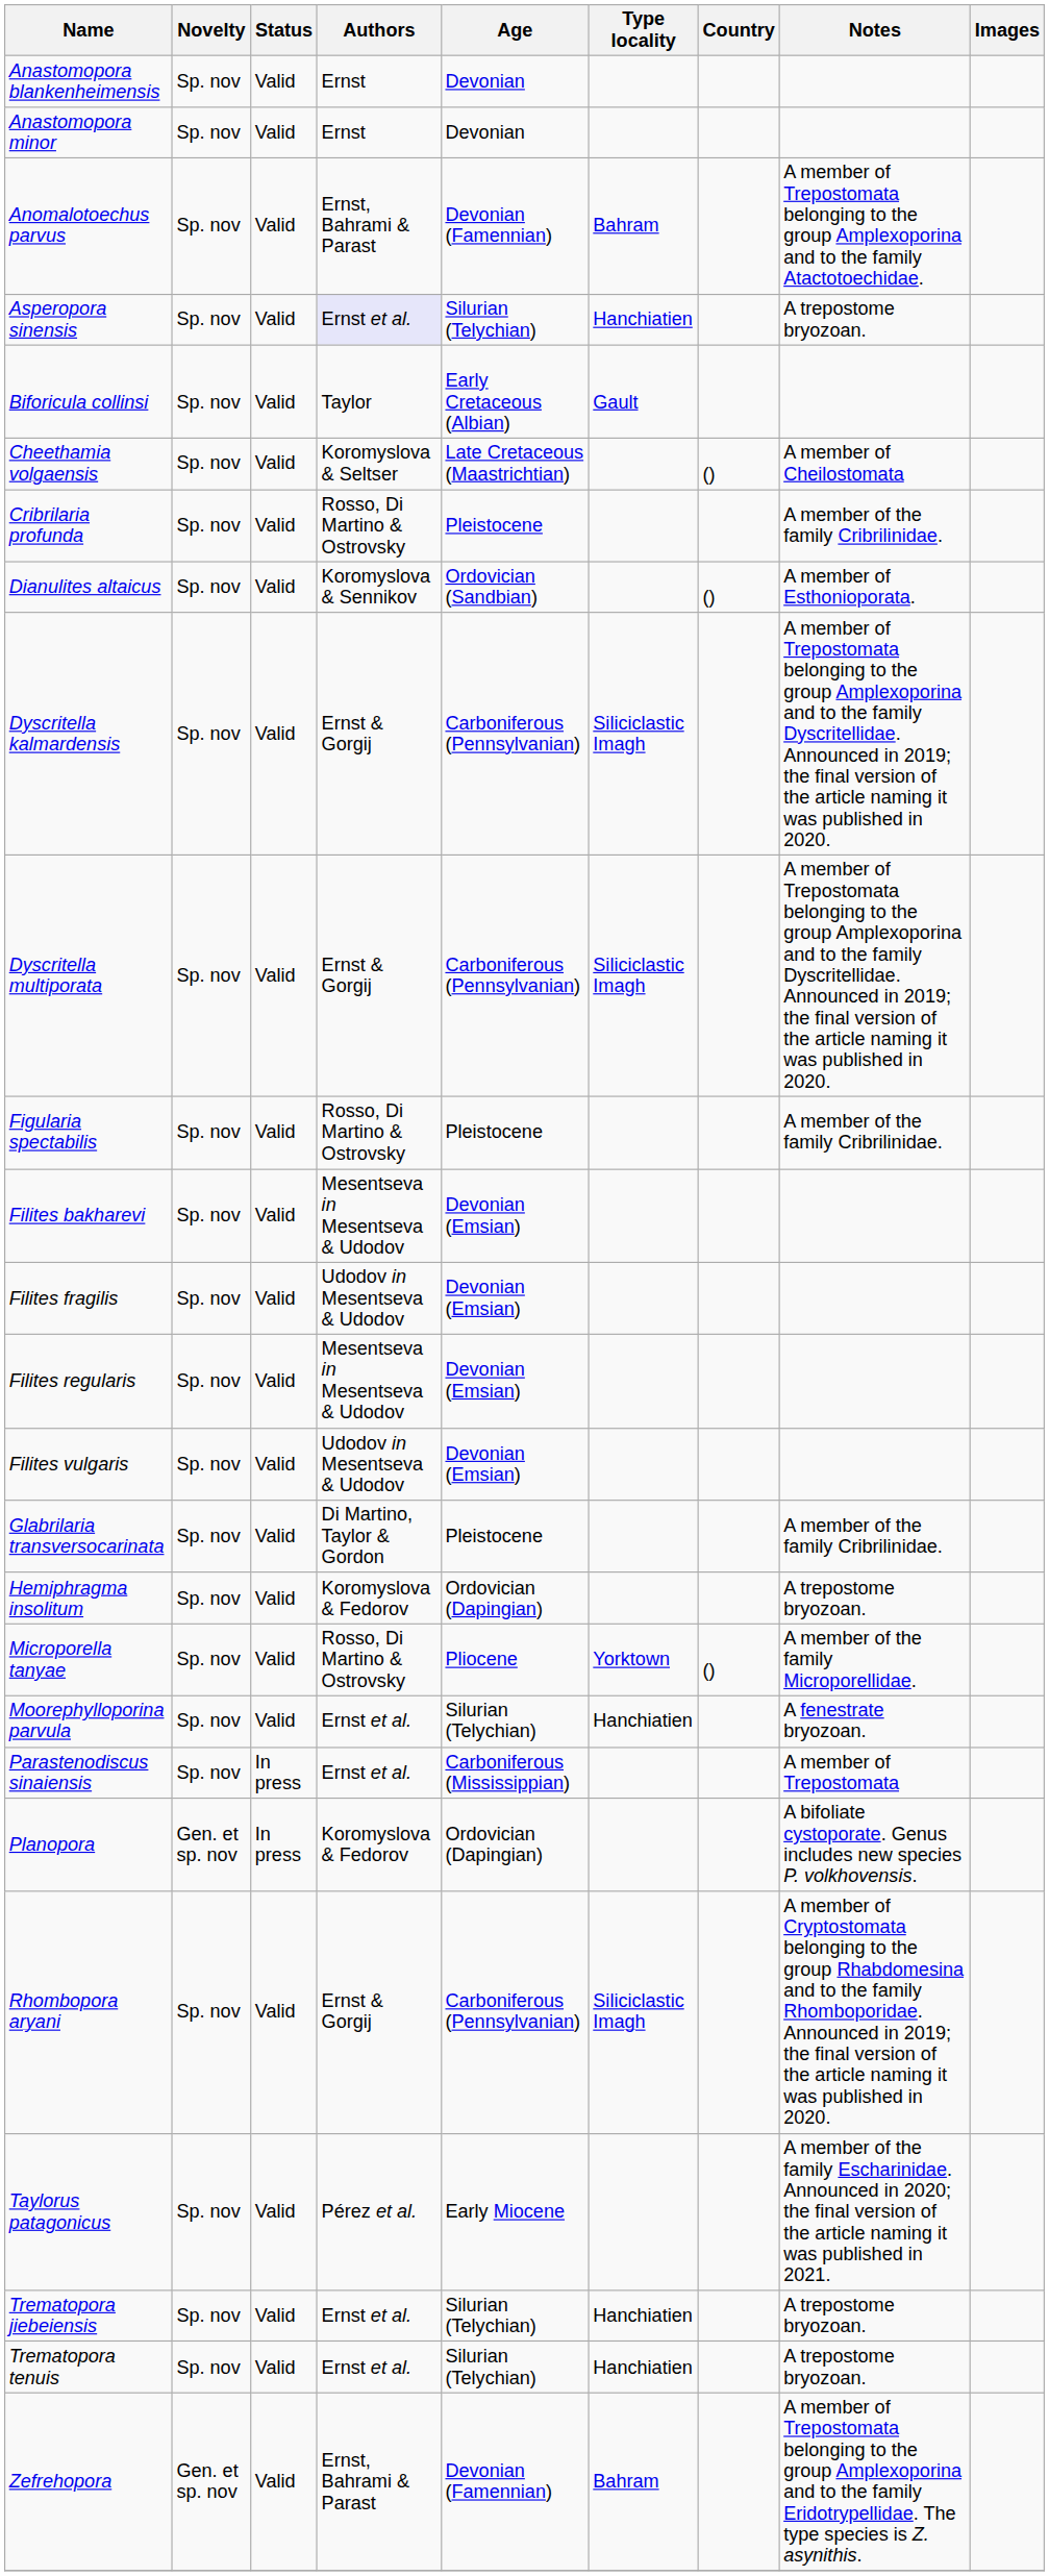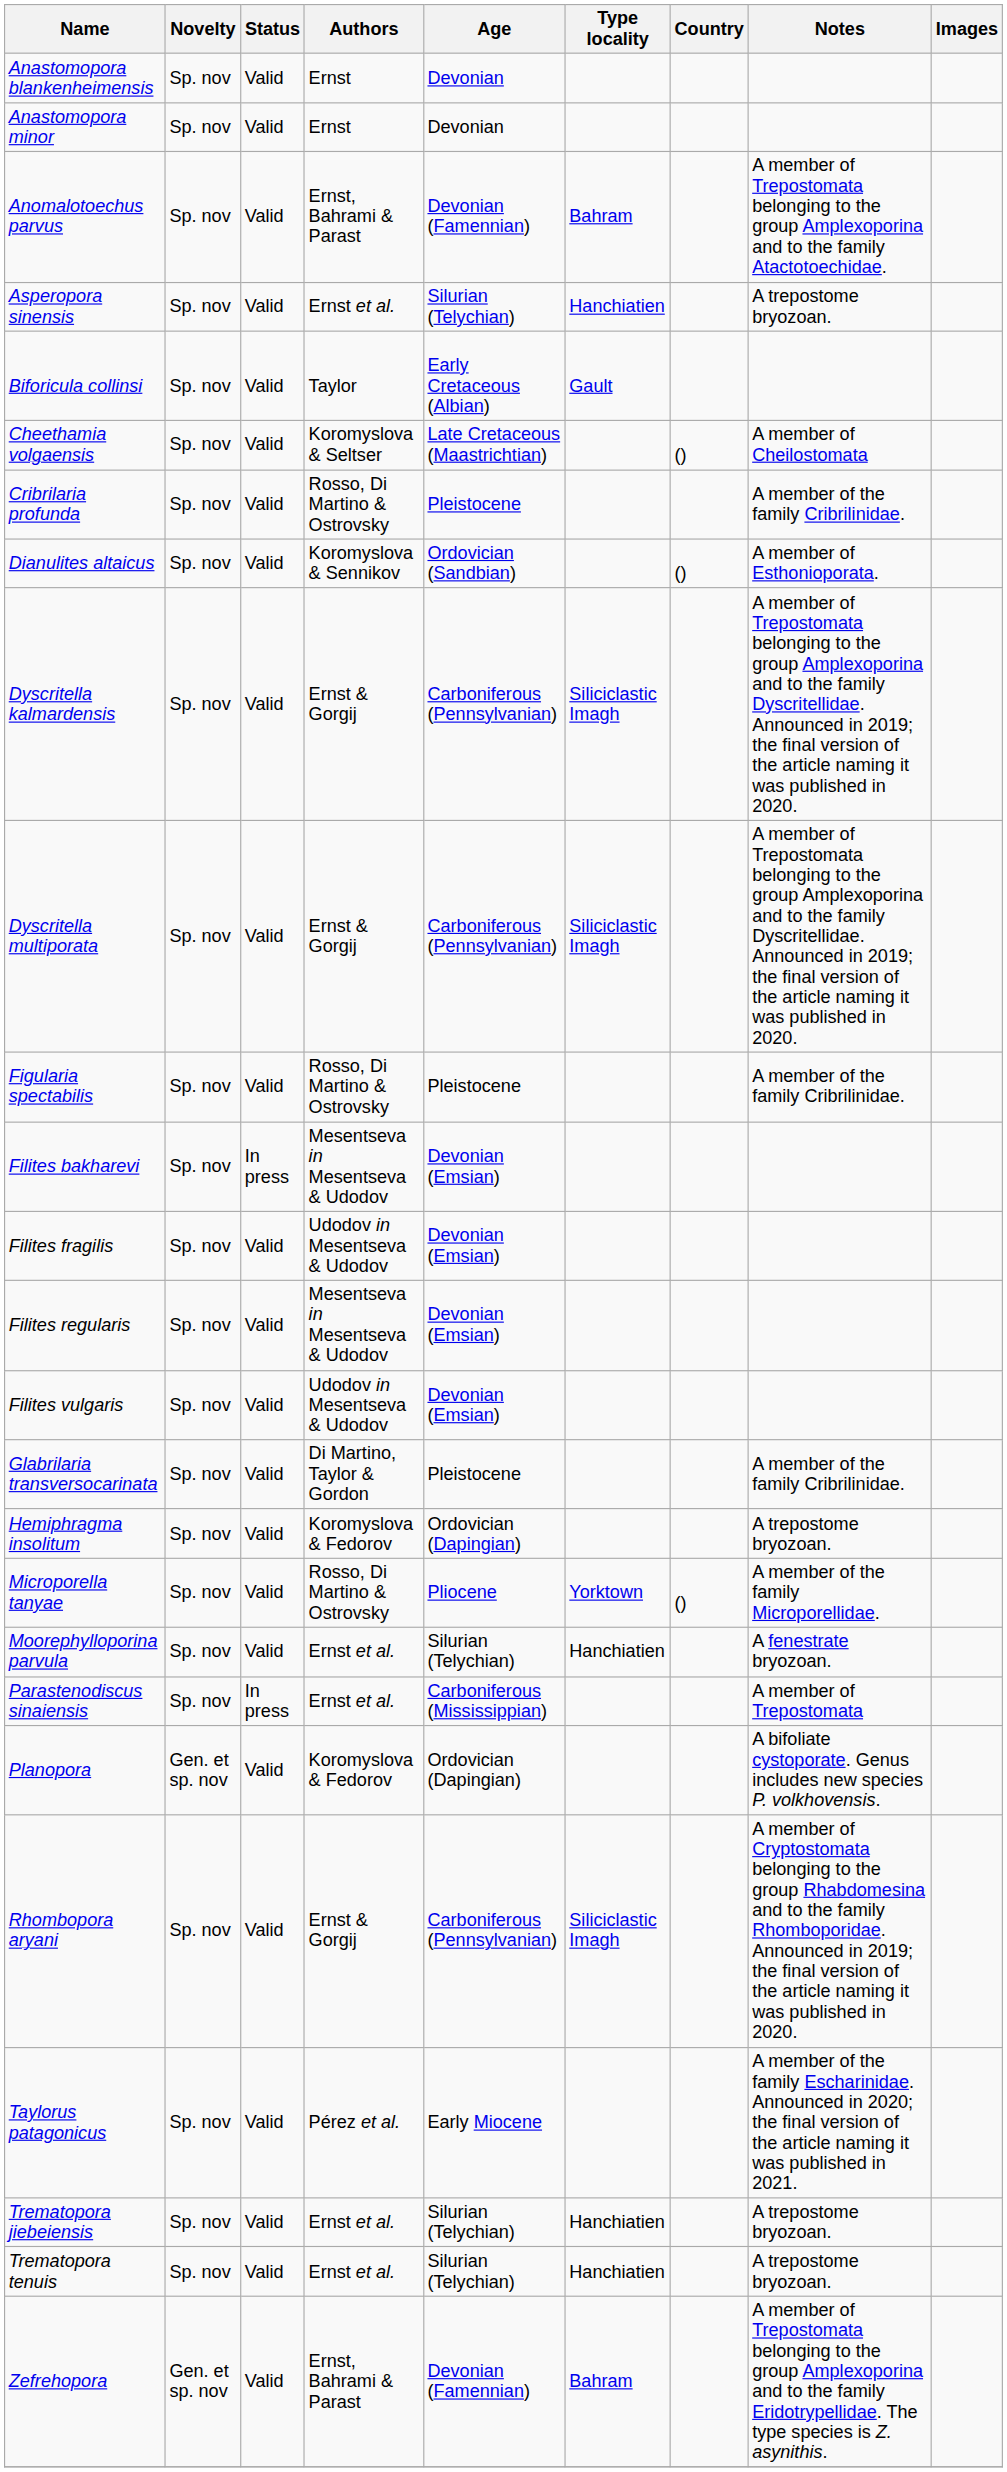Asperopora sinensis | Authors: lavender background -> no background
Filites bakharevi | Status: Valid -> In press
Planopora | Status: In press -> Valid
